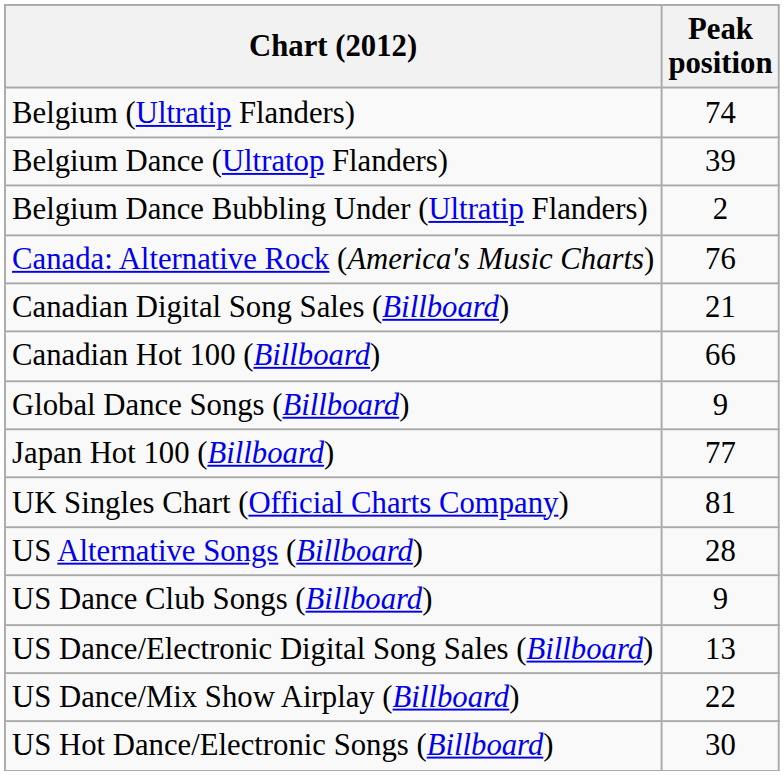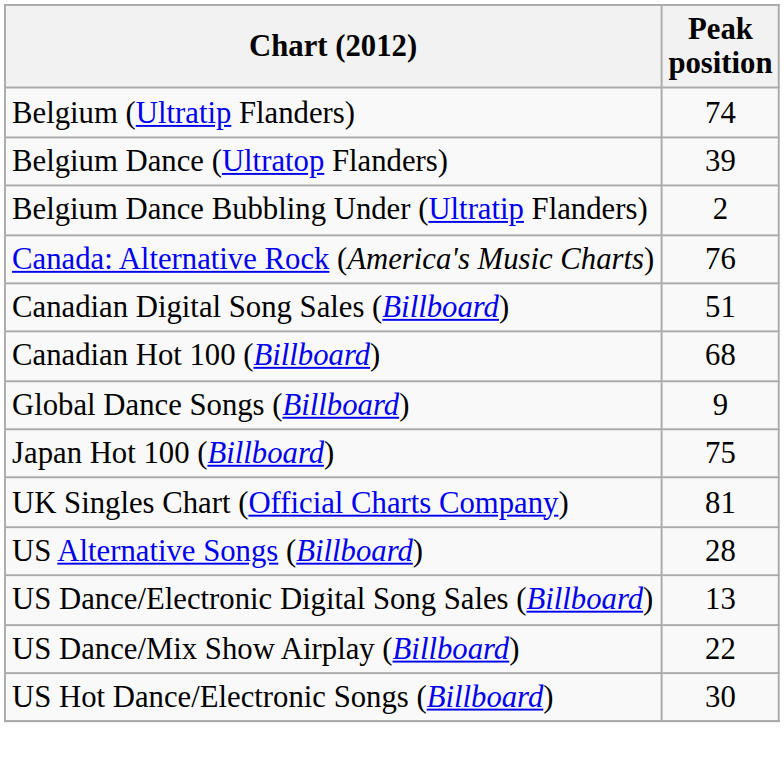Canadian Digital Song Sales (Billboard) | Peak position: 21 -> 51
Canadian Hot 100 (Billboard) | Peak position: 66 -> 68
Japan Hot 100 (Billboard) | Peak position: 77 -> 75
- row: US Dance Club Songs (Billboard) | 9
